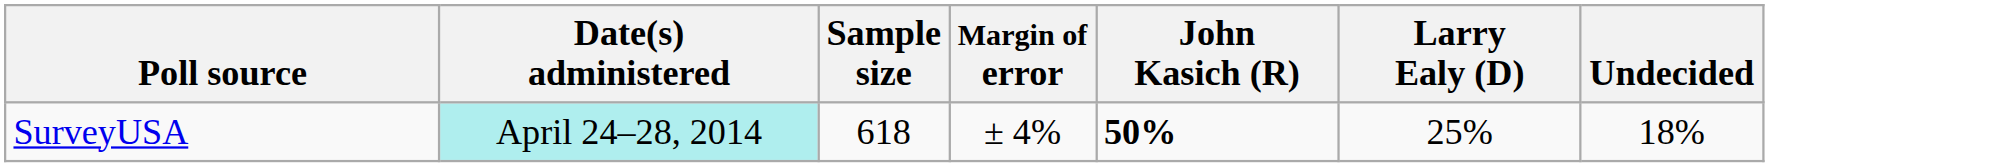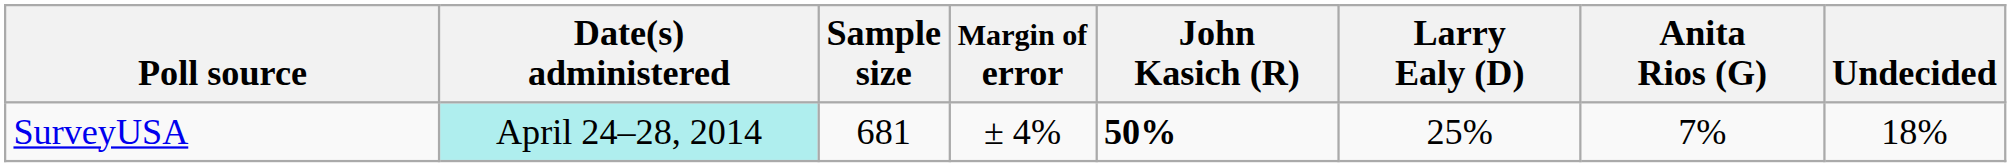+ column: Anita Rios (G) | 7%
SurveyUSA | Sample size: 618 -> 681
